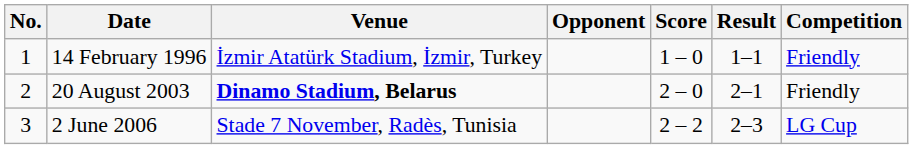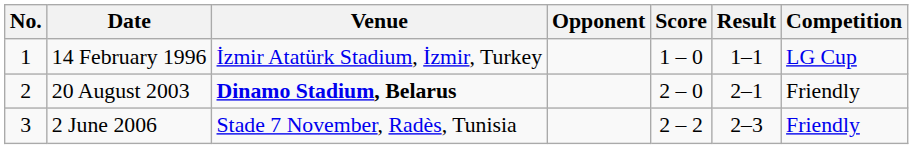14 February 1996 | Competition: Friendly -> LG Cup
2 June 2006 | Competition: LG Cup -> Friendly
